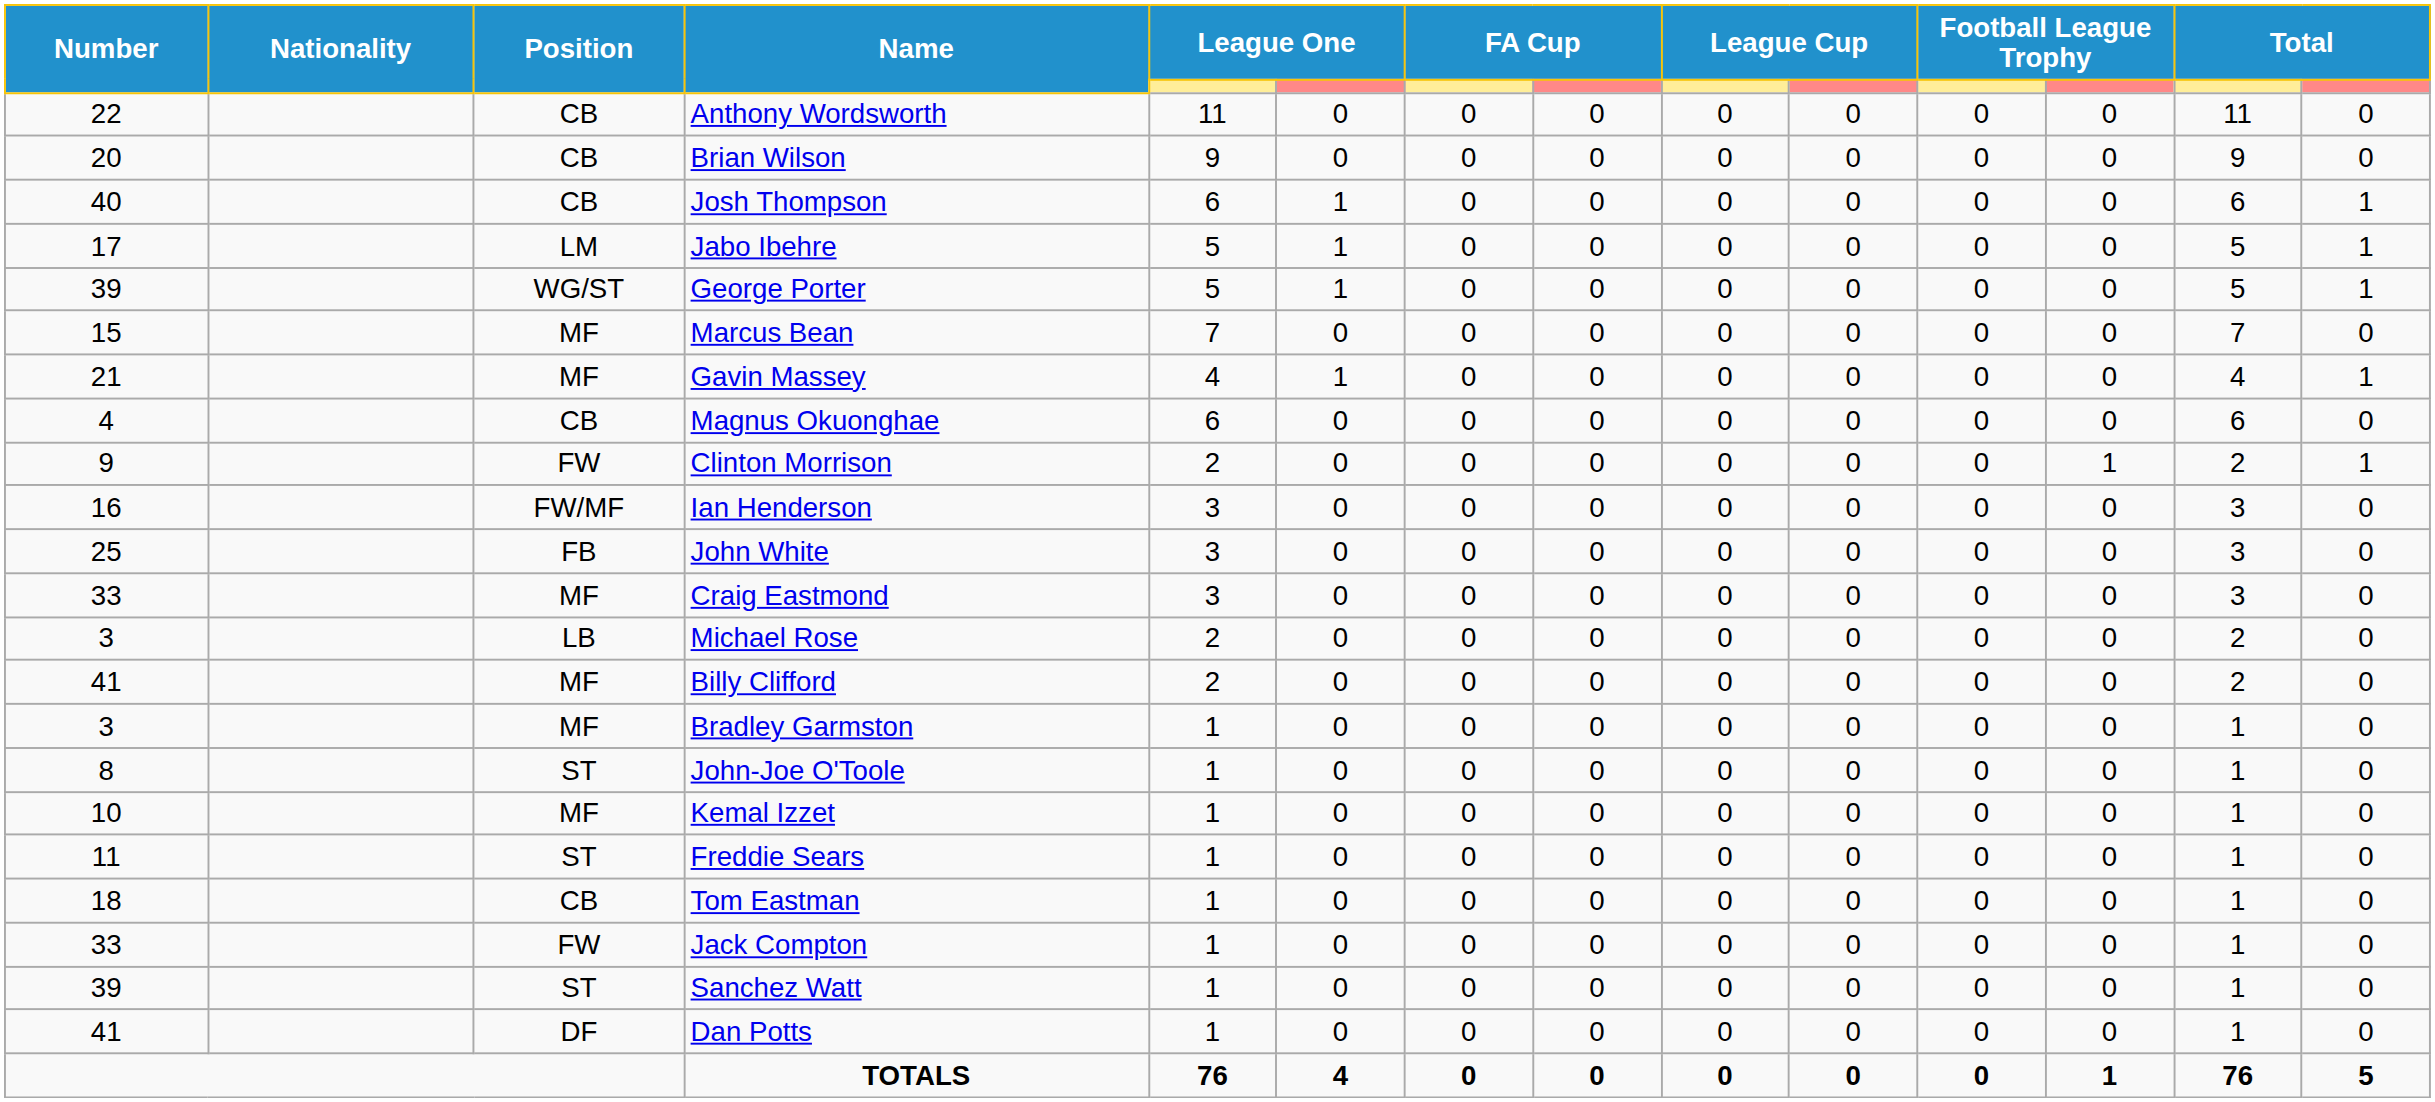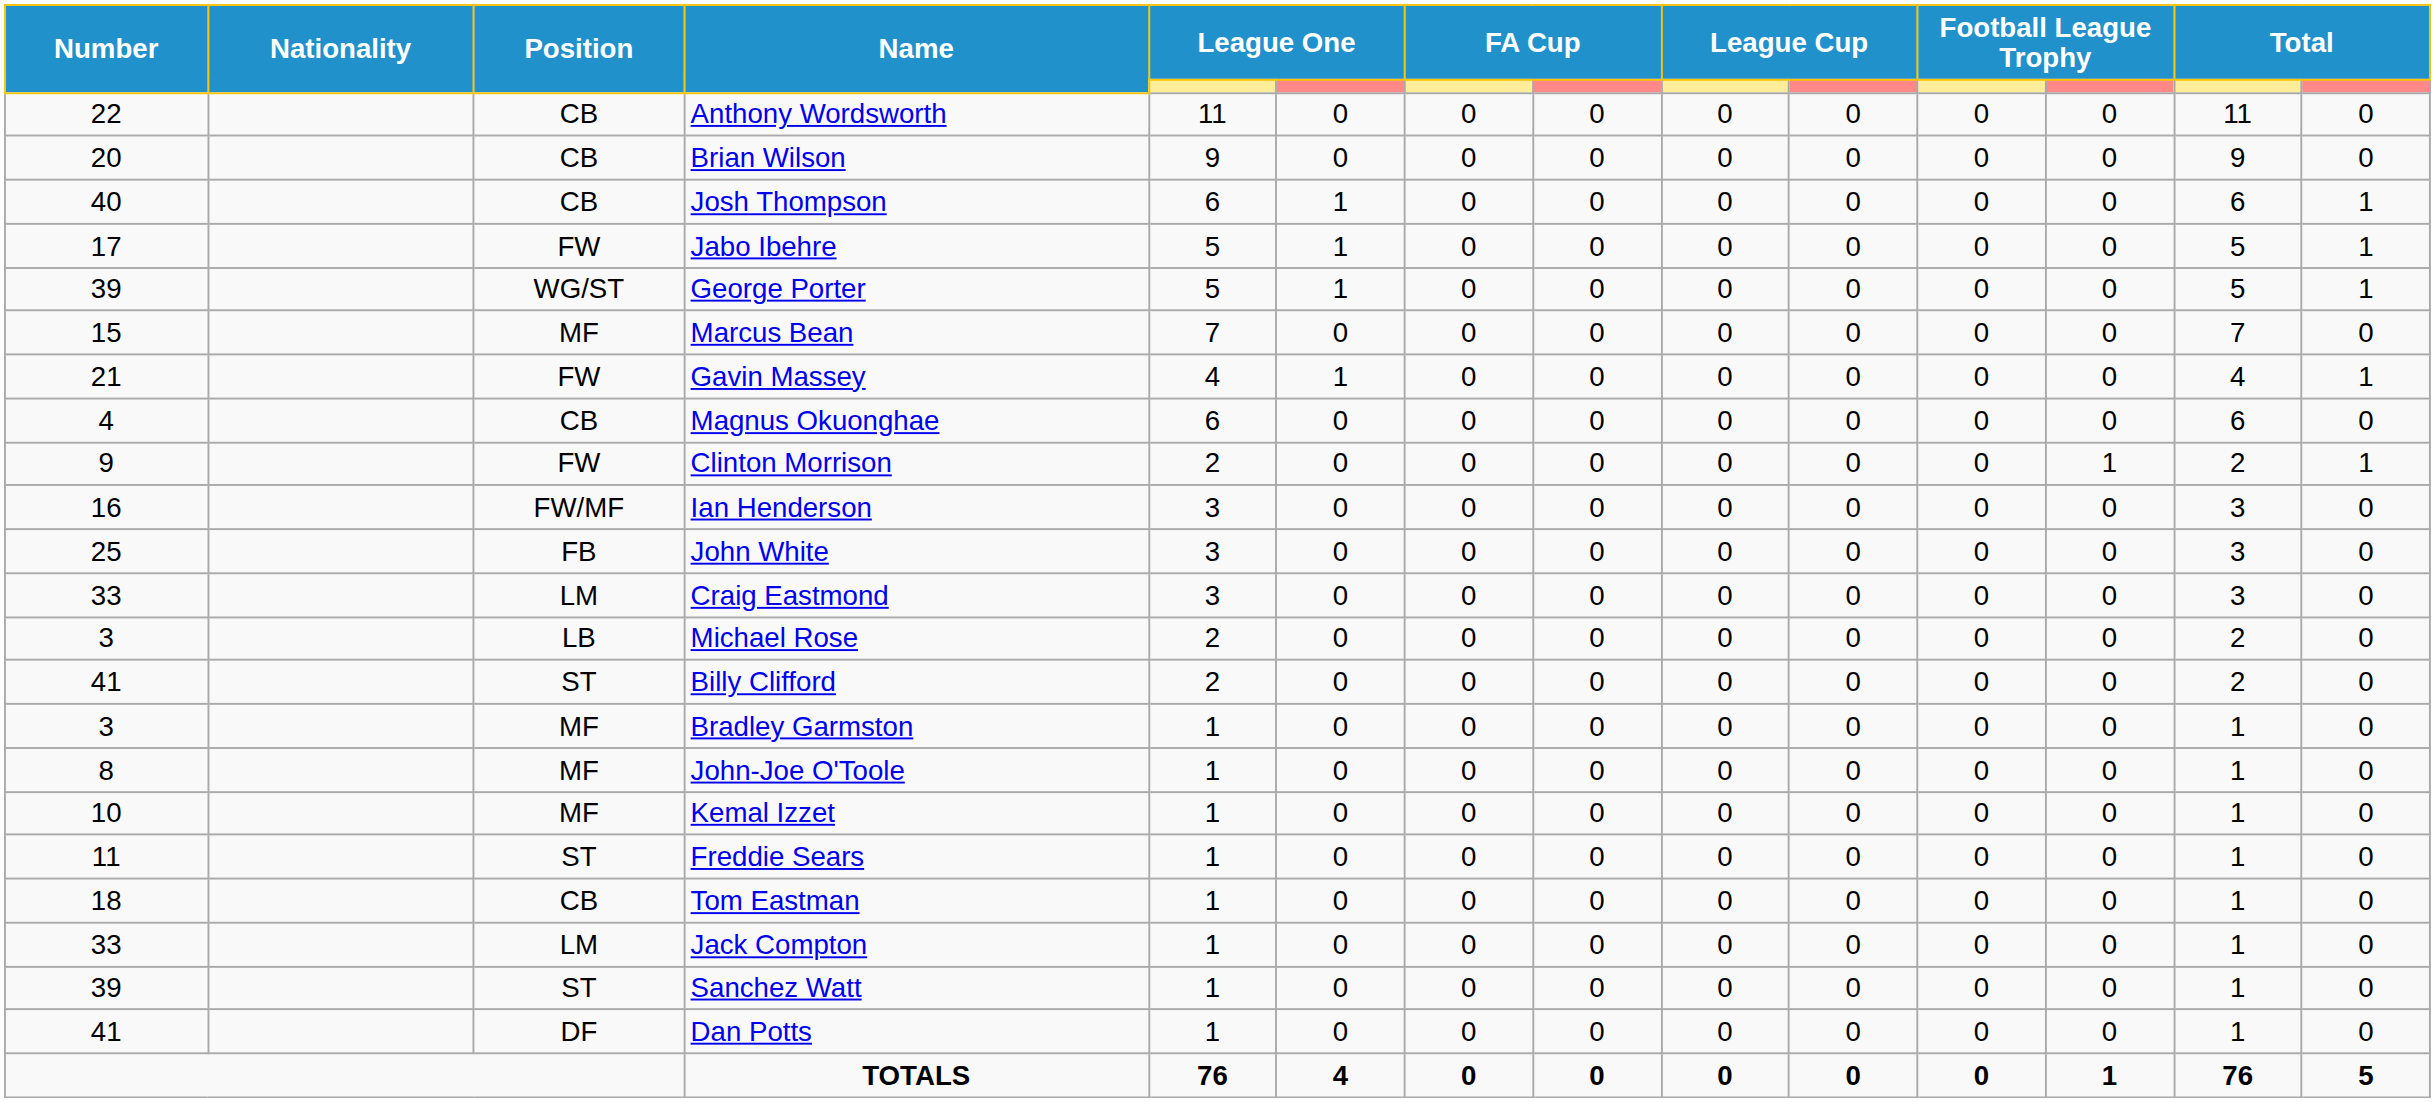Jabo Ibehre | Position: LM -> FW
Gavin Massey | Position: MF -> FW
Craig Eastmond | Position: MF -> LM
Billy Clifford | Position: MF -> ST
John-Joe O'Toole | Position: ST -> MF
Jack Compton | Position: FW -> LM
